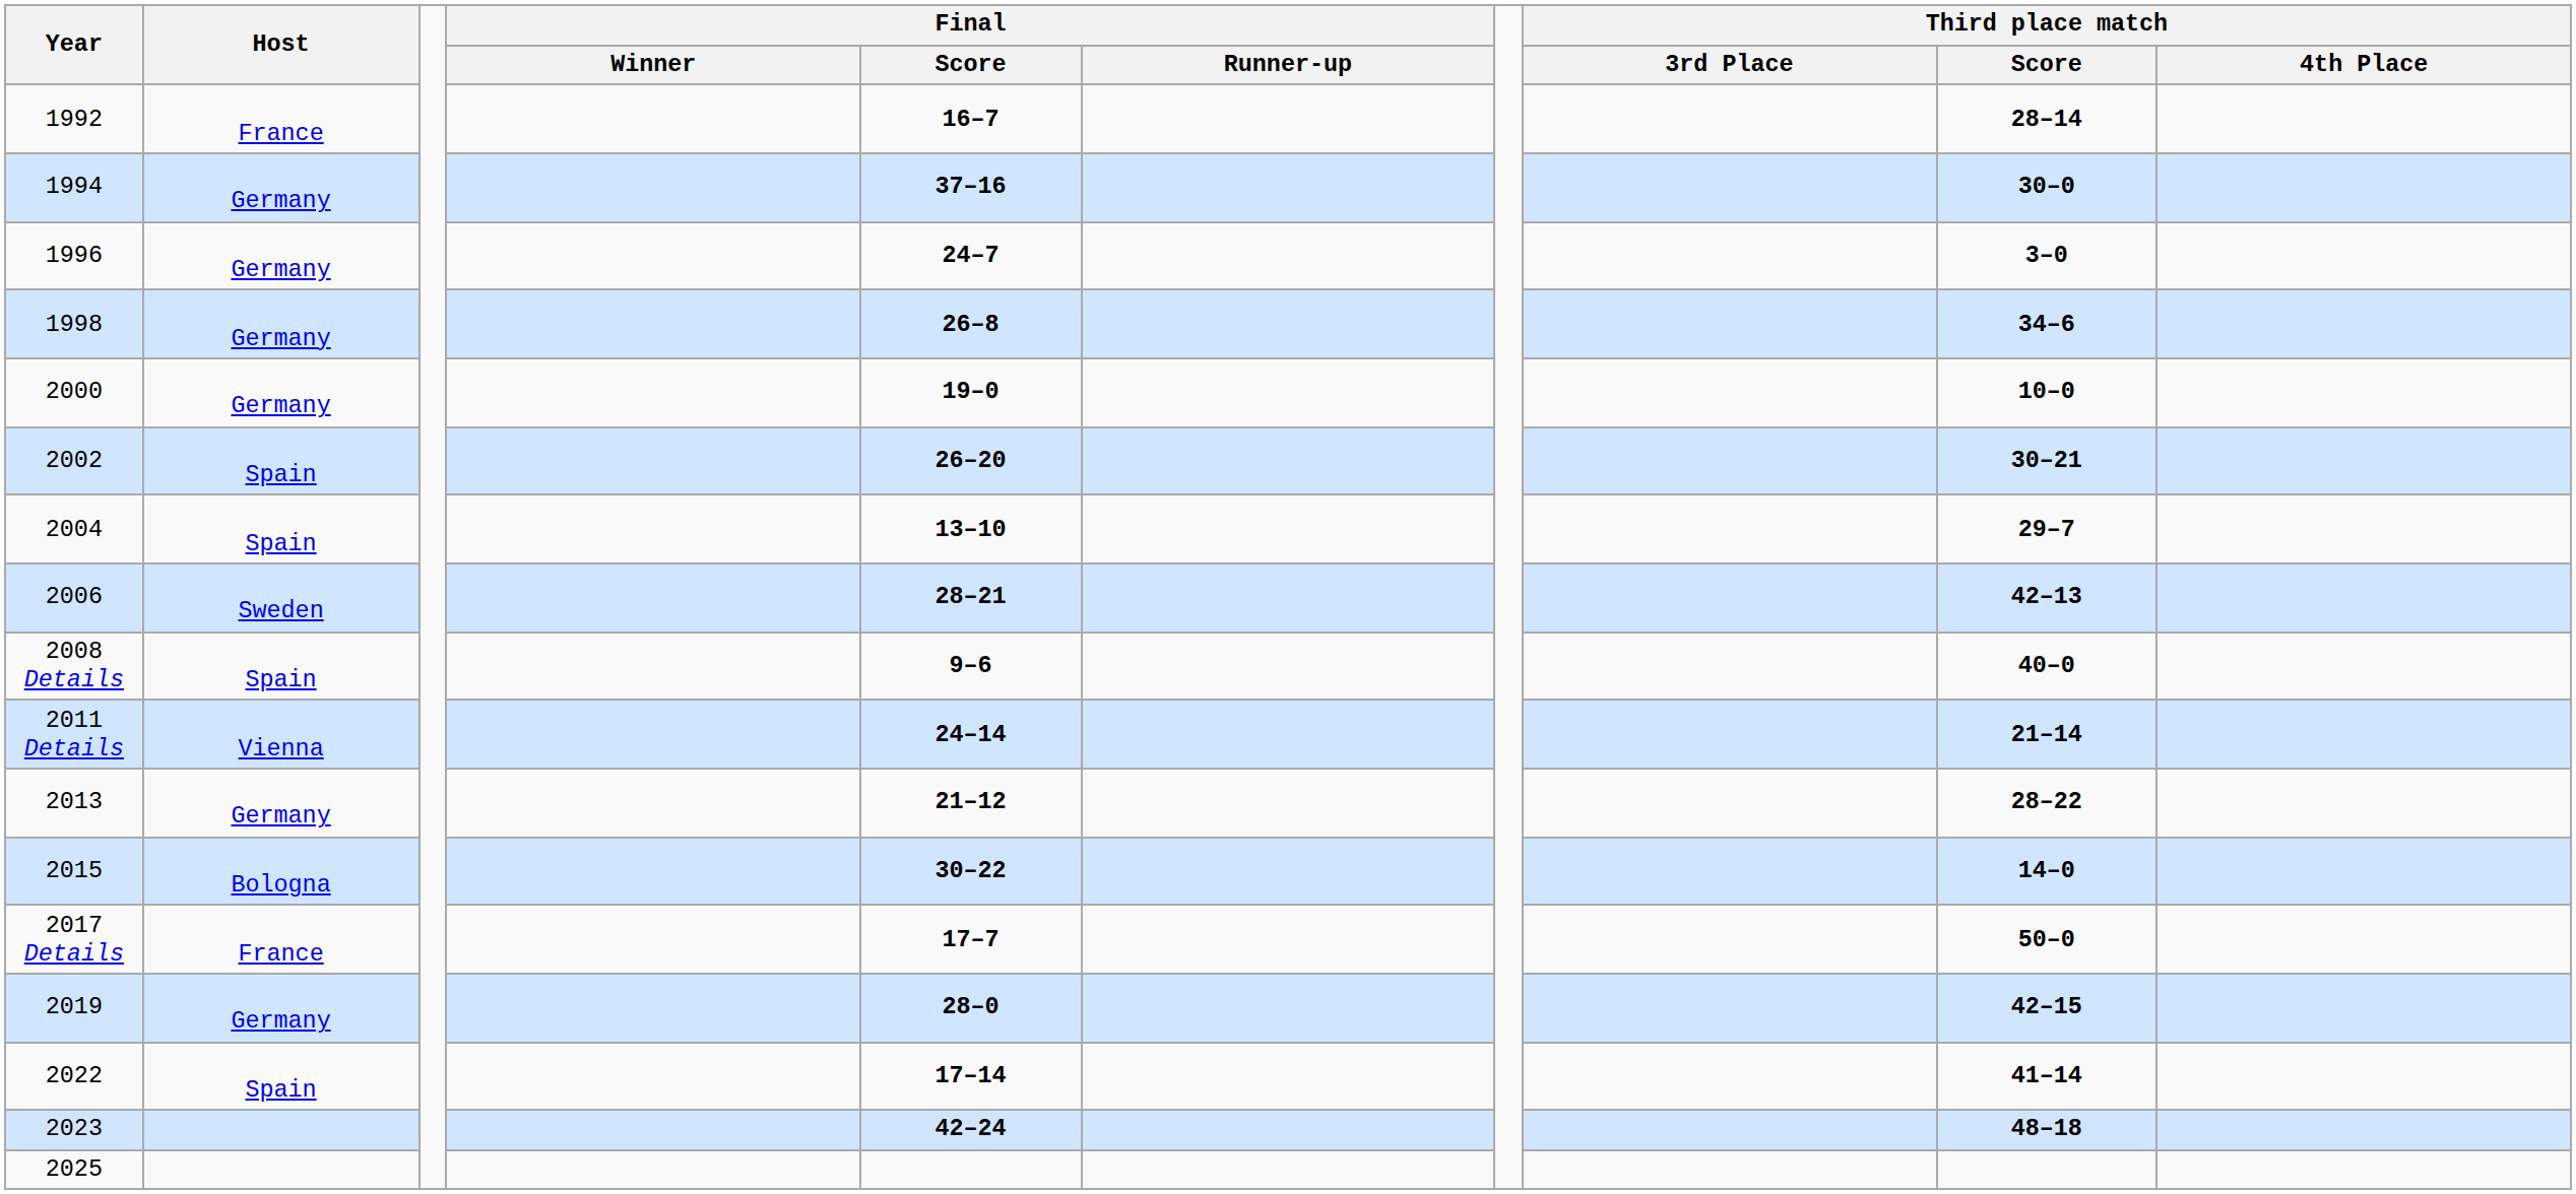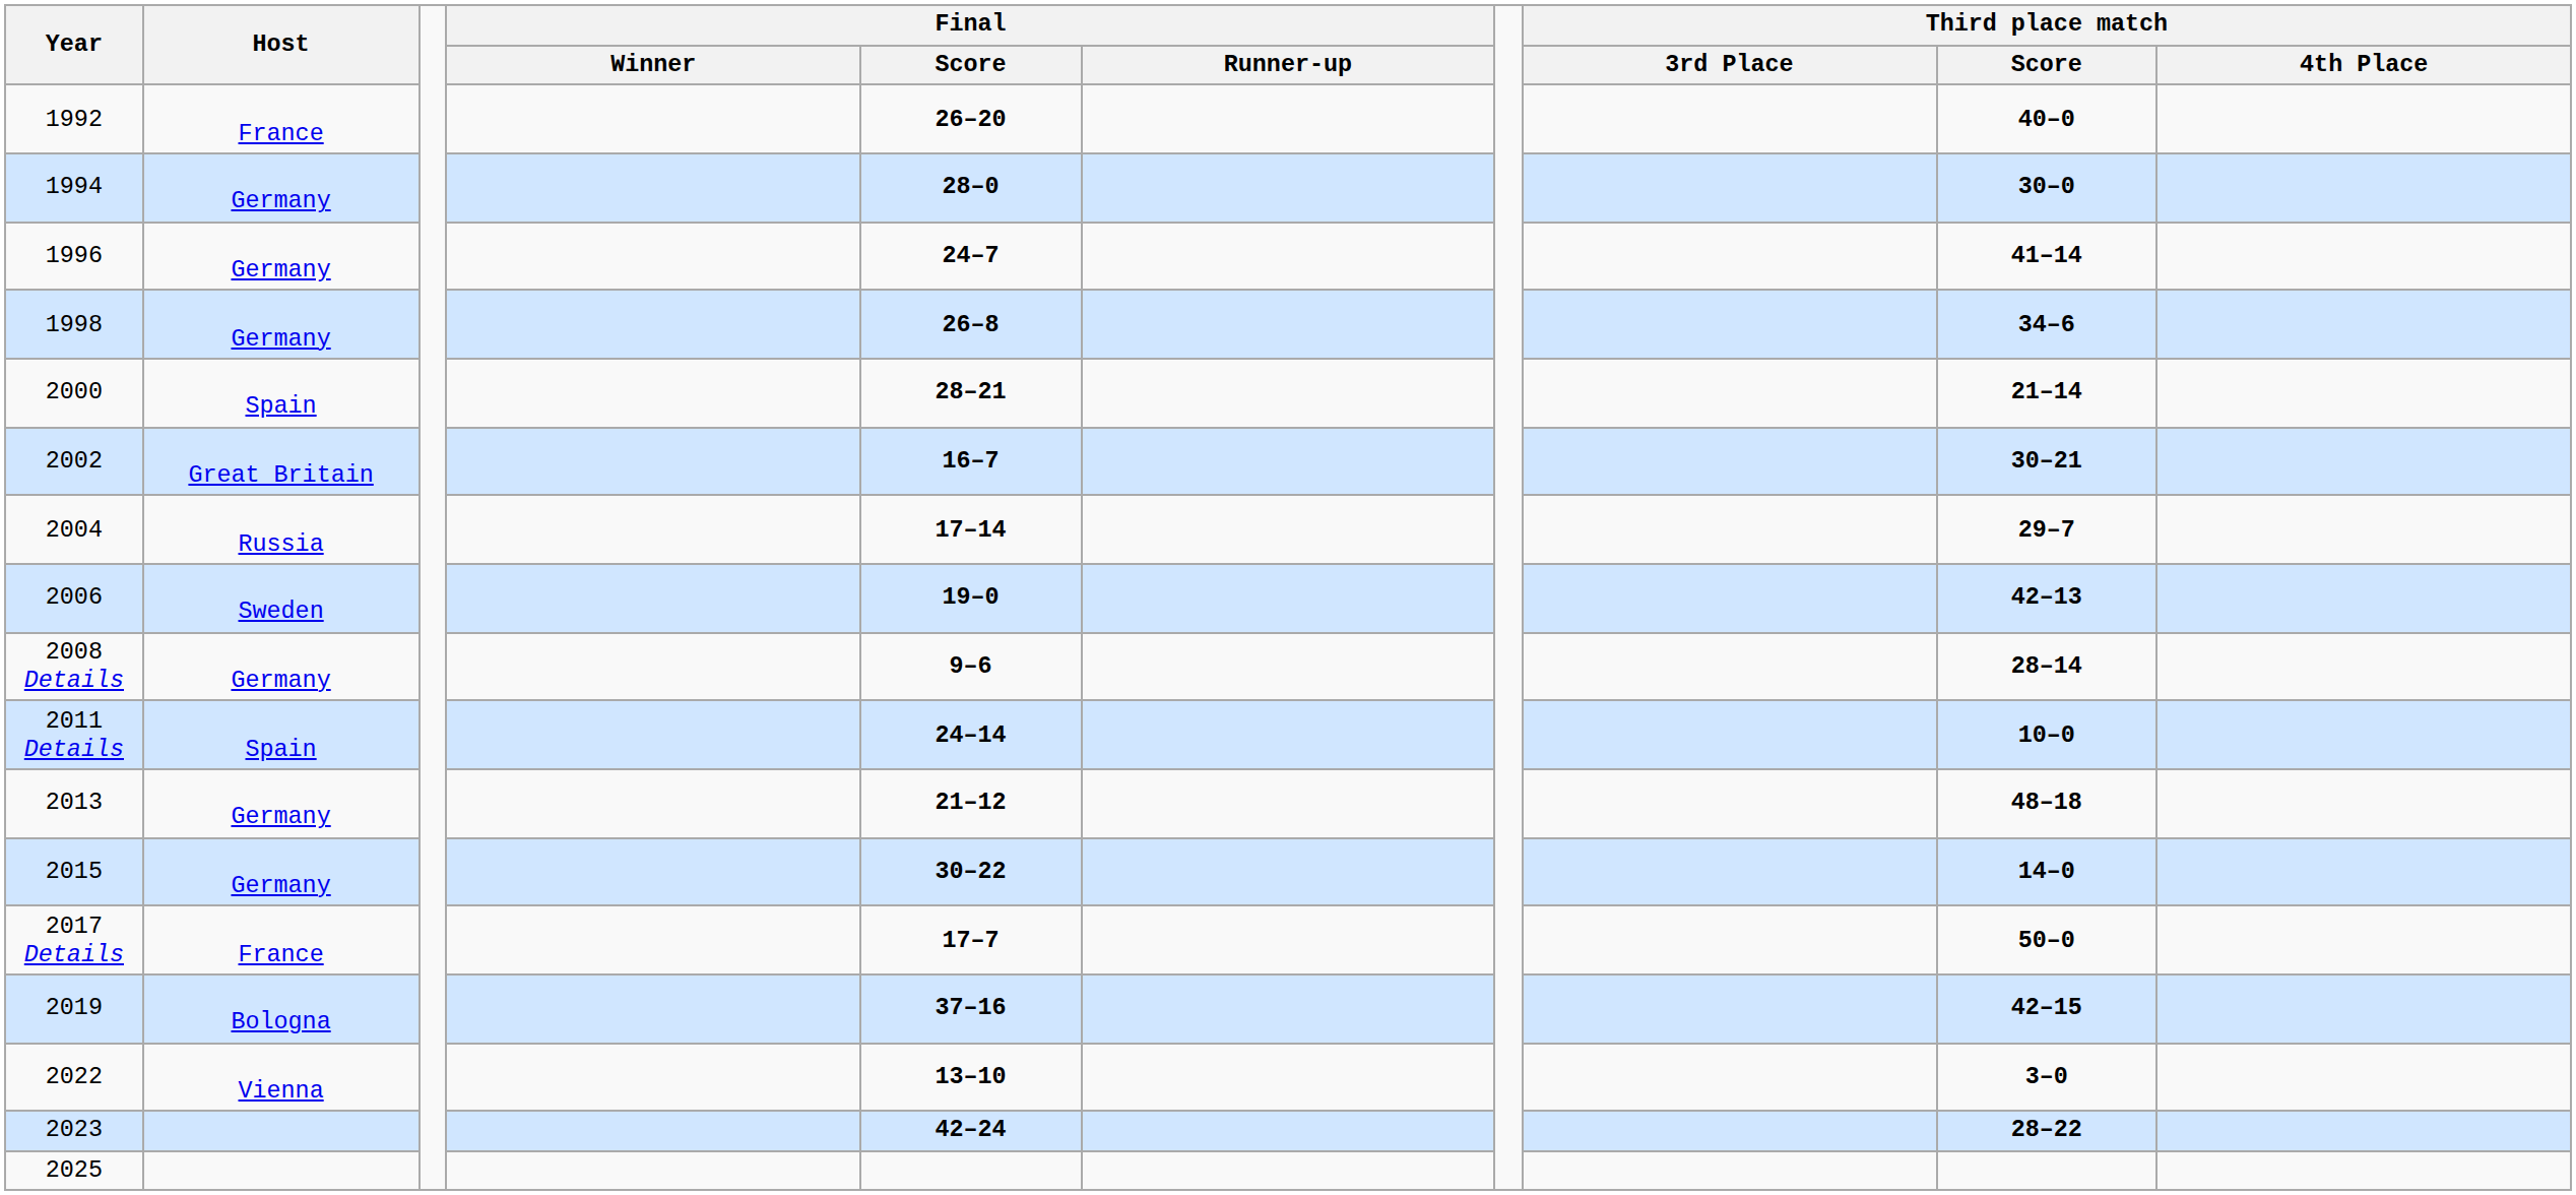1992 | Final / Score: 16–7 -> 26–20
1992 | Third place match / Score: 28–14 -> 40–0
1994 | Final / Score: 37–16 -> 28–0
1996 | Third place match / Score: 3–0 -> 41–14
2000 | Host: Germany -> Spain
2000 | Final / Score: 19–0 -> 28–21
2000 | Third place match / Score: 10–0 -> 21–14
2002 | Host: Spain -> Great Britain
2002 | Final / Score: 26–20 -> 16–7
2004 | Host: Spain -> Russia
2004 | Final / Score: 13–10 -> 17–14
2006 | Final / Score: 28–21 -> 19–0
2008 Details | Host: Spain -> Germany
2008 Details | Third place match / Score: 40–0 -> 28–14
2011 Details | Host: Vienna -> Spain
2011 Details | Third place match / Score: 21–14 -> 10–0
2013 | Third place match / Score: 28–22 -> 48–18
2015 | Host: Bologna -> Germany
2019 | Host: Germany -> Bologna
2019 | Final / Score: 28–0 -> 37–16
2022 | Host: Spain -> Vienna
2022 | Final / Score: 17–14 -> 13–10
2022 | Third place match / Score: 41–14 -> 3–0
2023 | Third place match / Score: 48–18 -> 28–22
